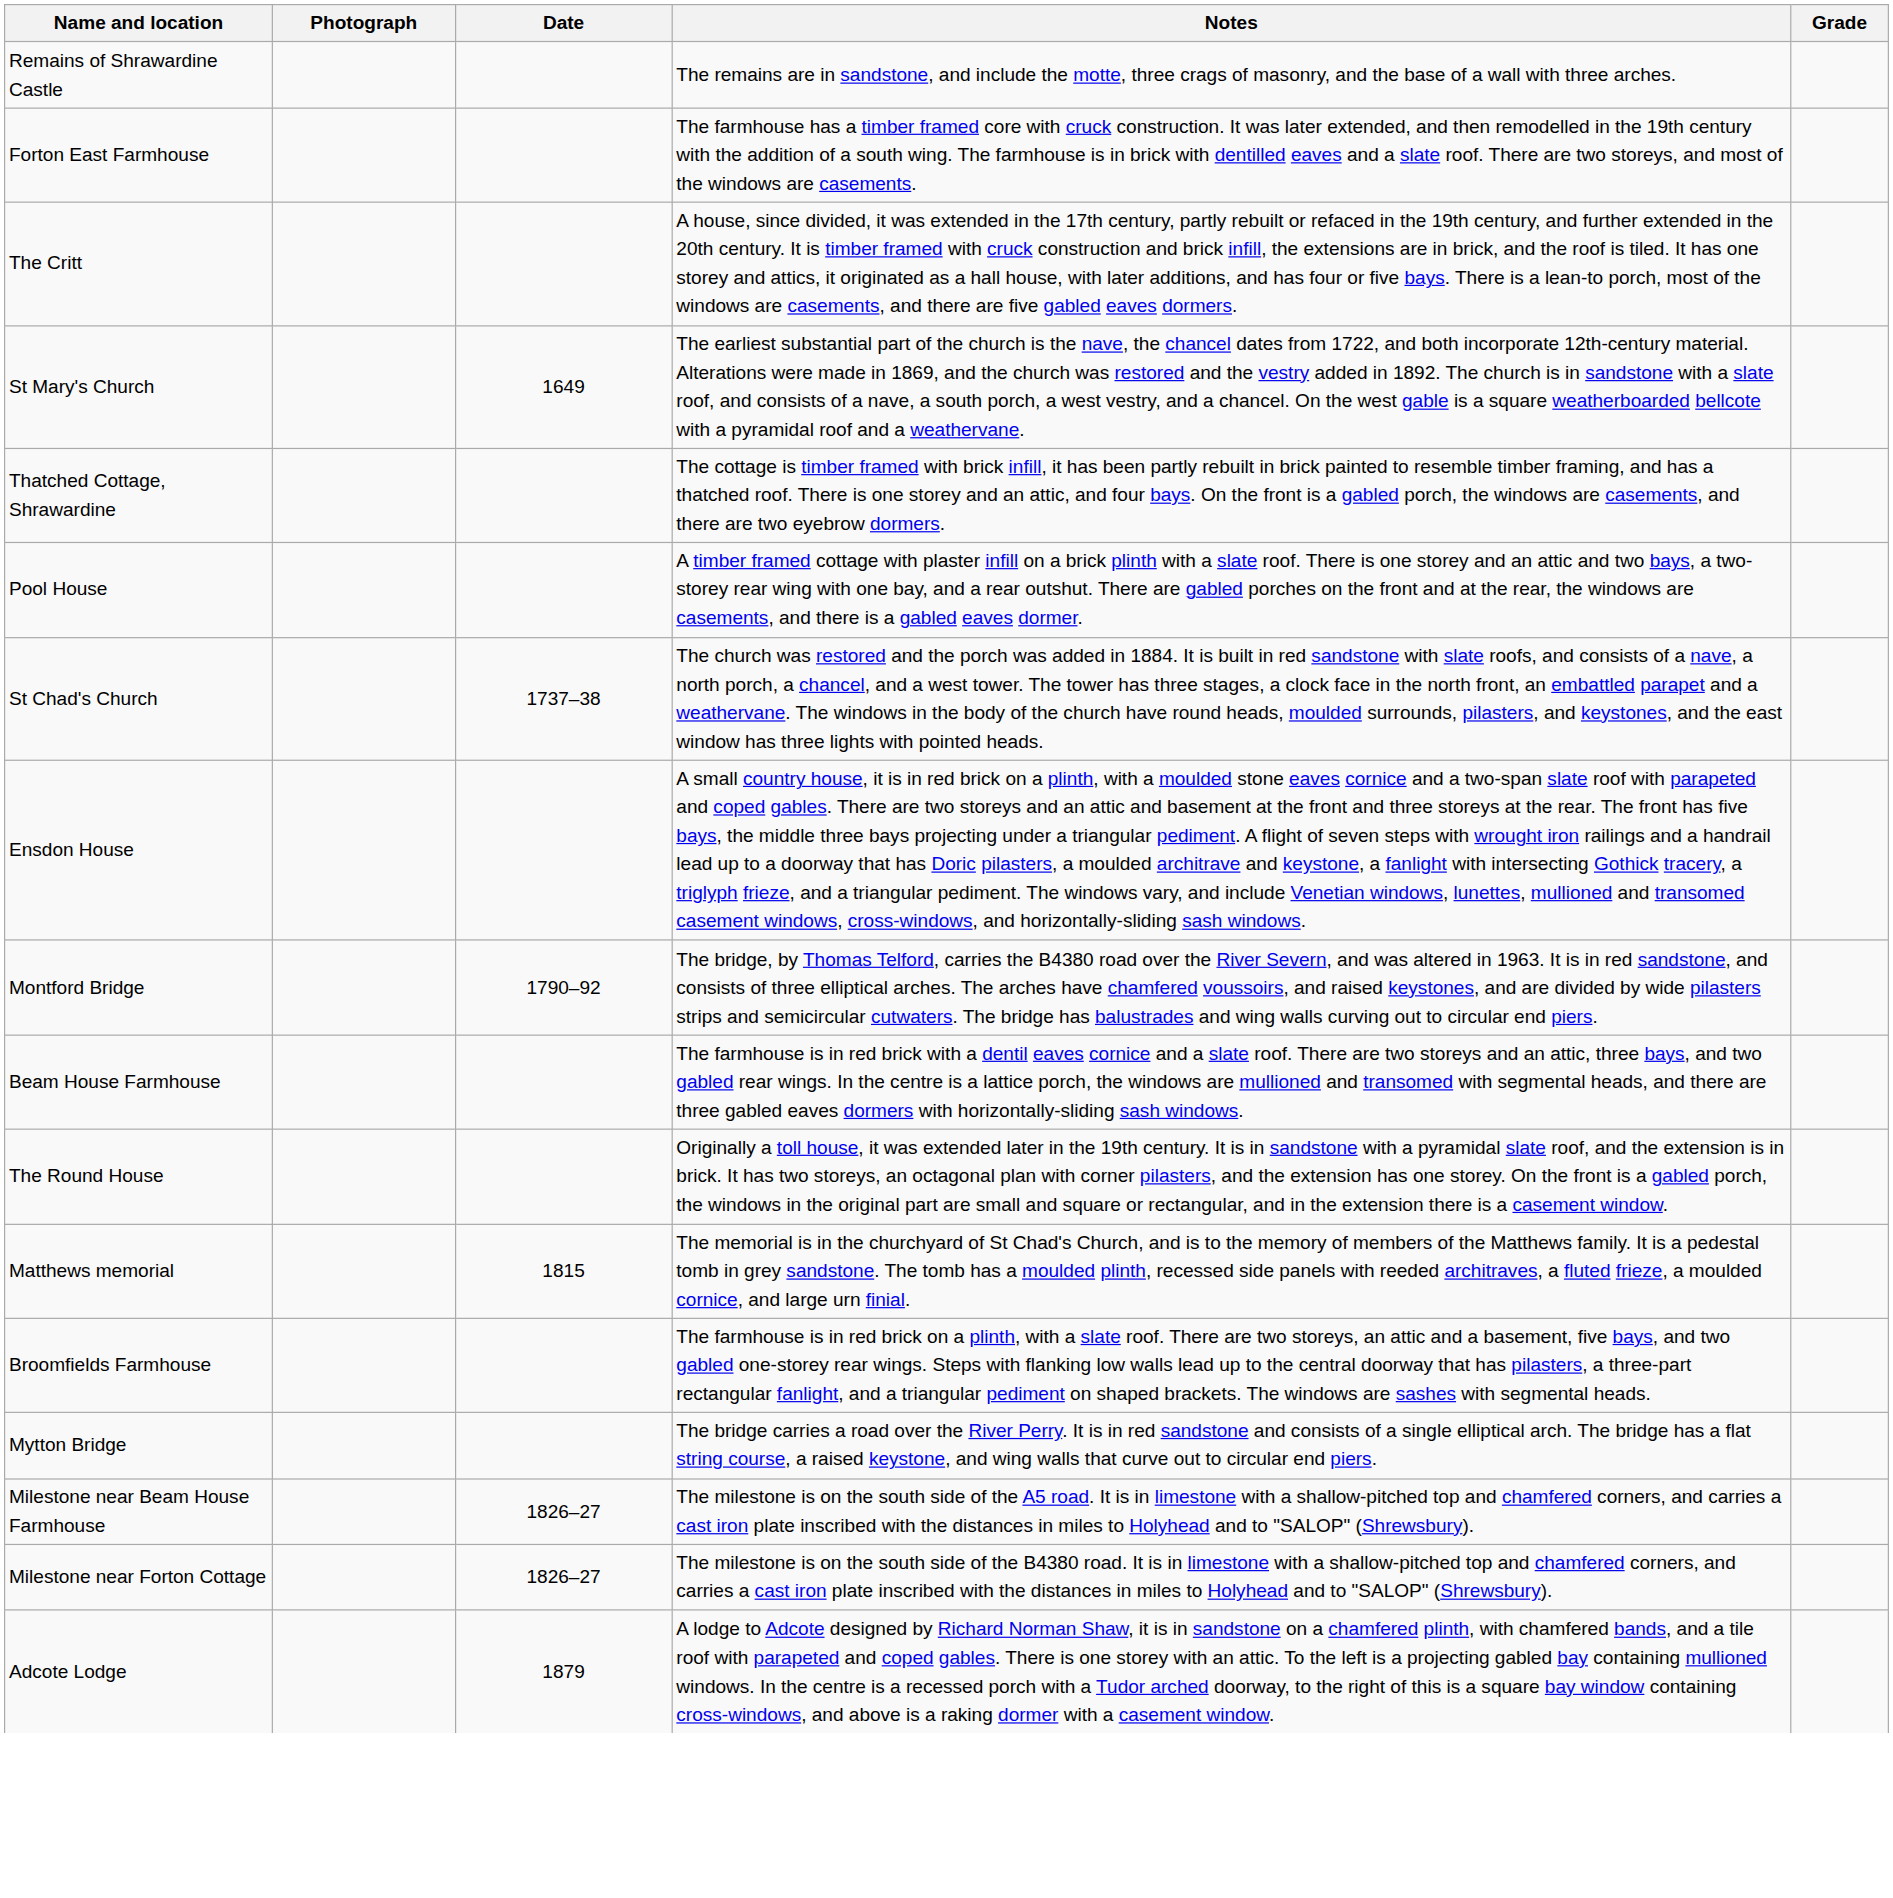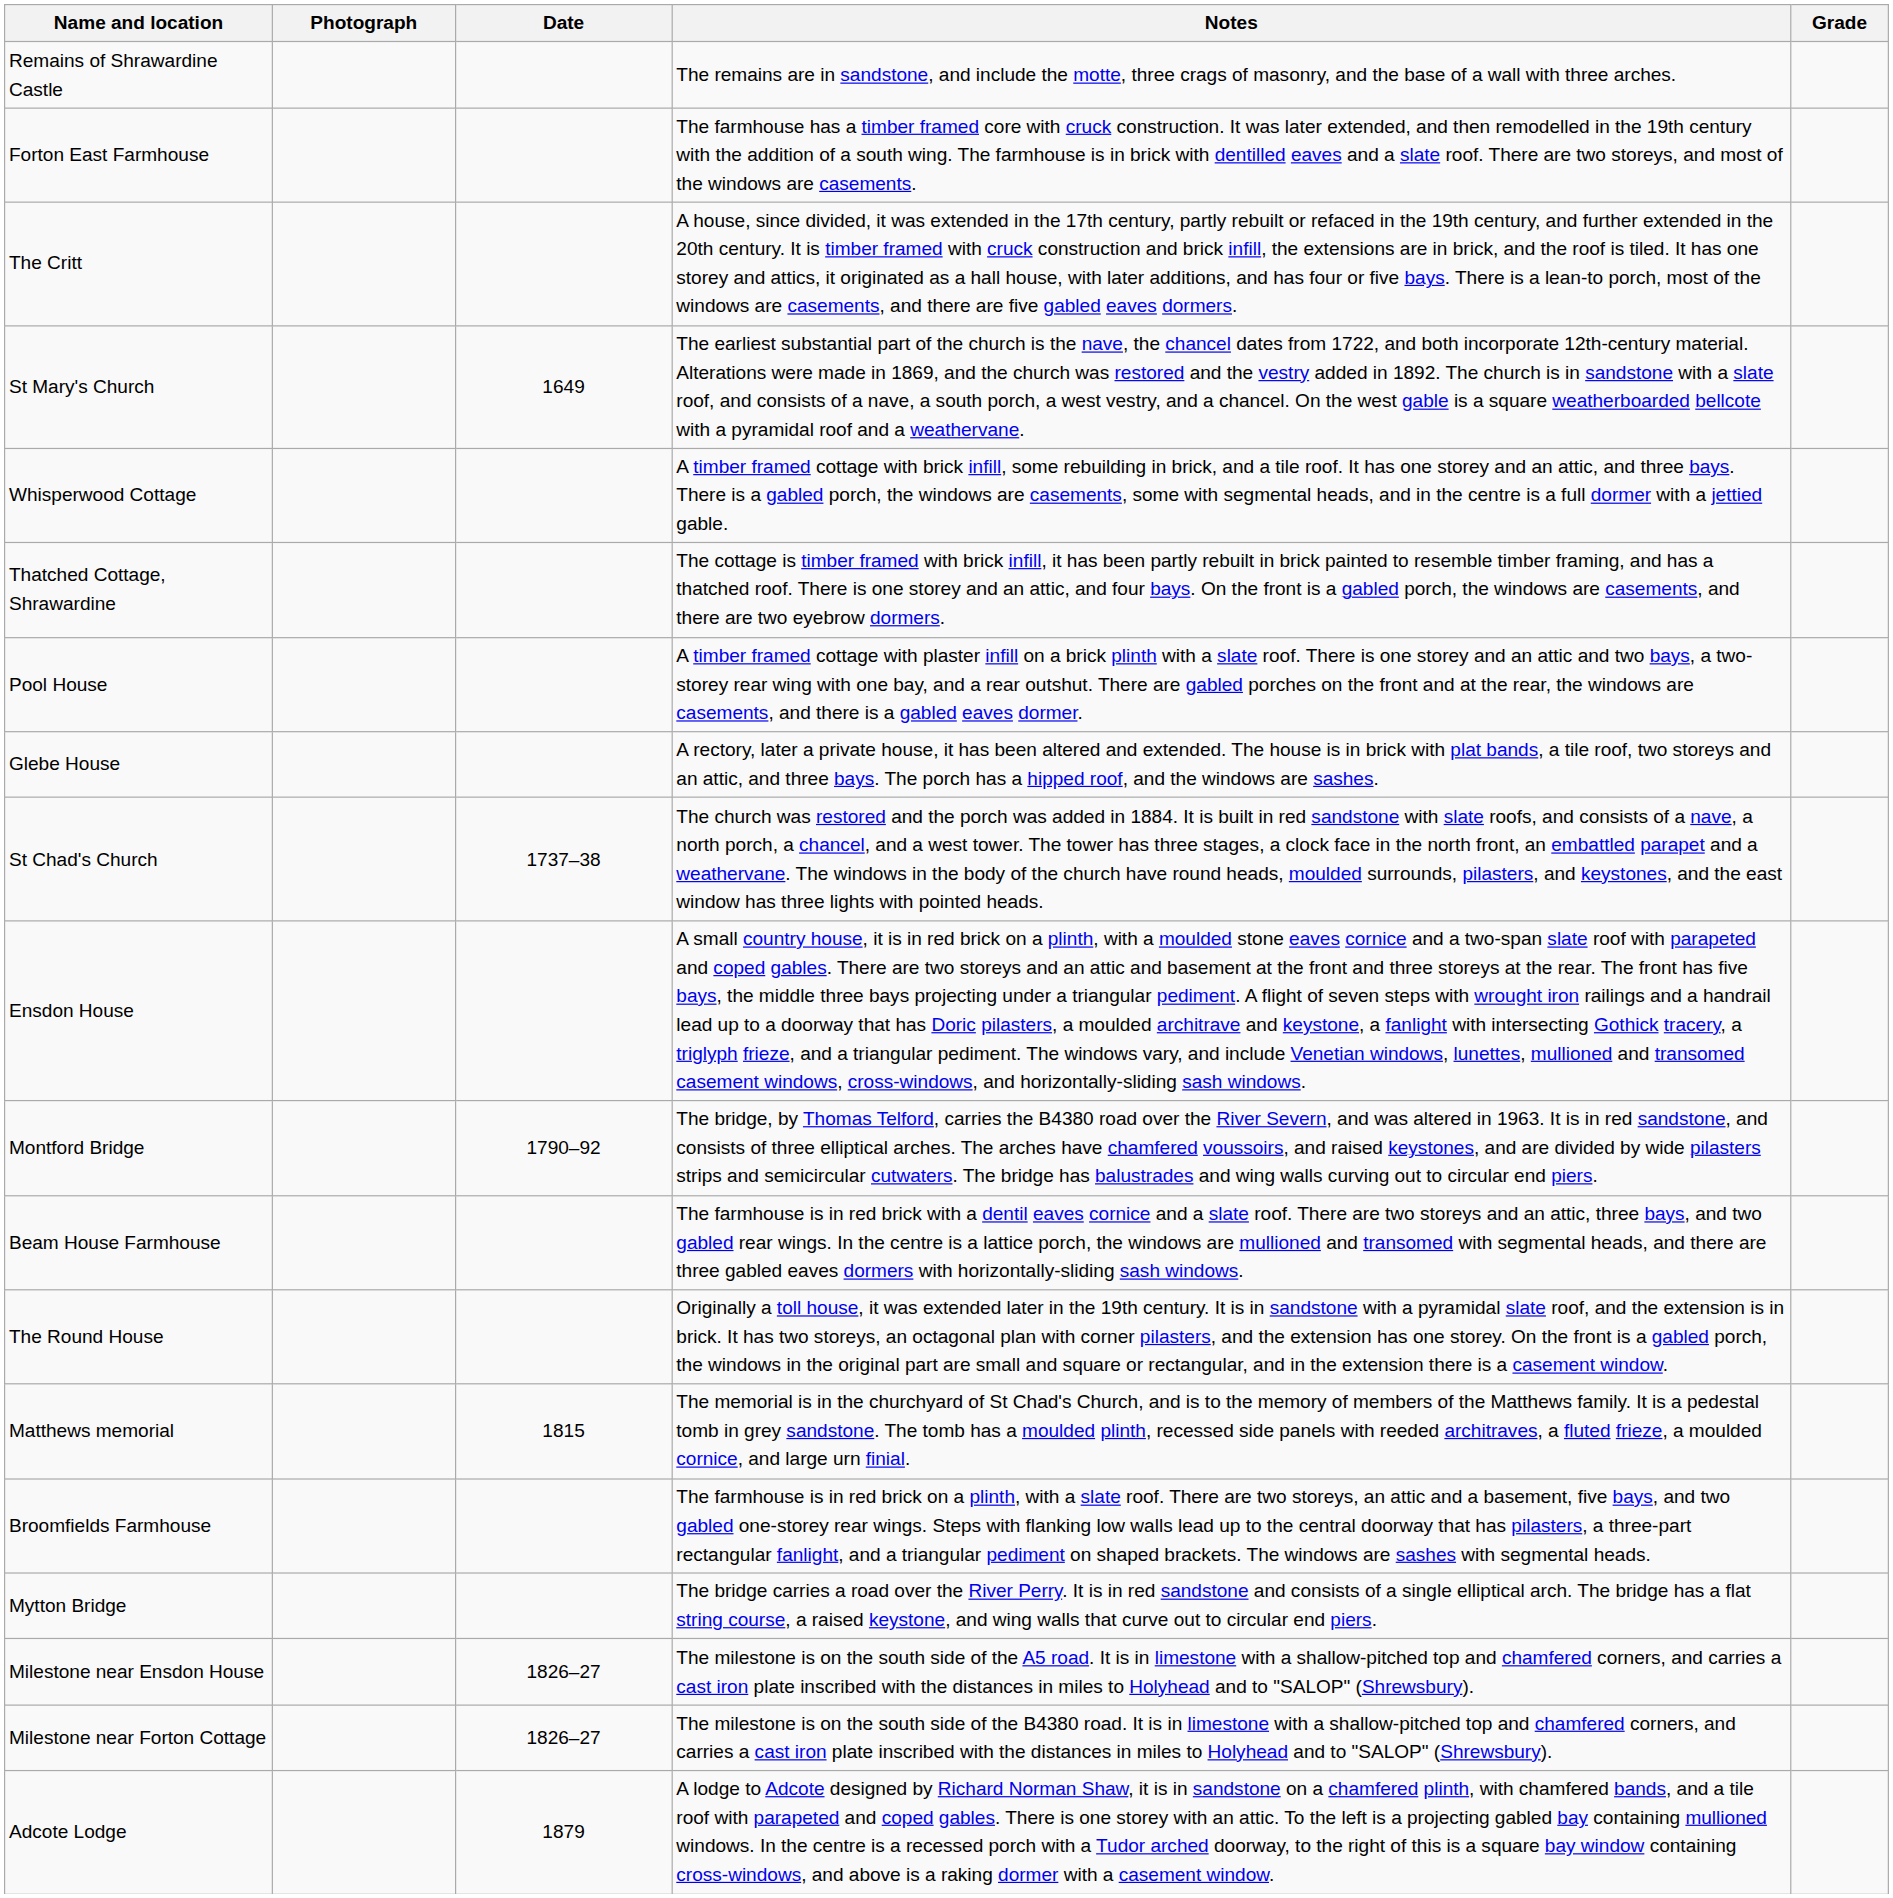+ row: Whisperwood Cottage | A timber framed cottage with brick infill, some rebuilding in brick, and a tile roof. It has one storey and an attic, and three bays. There is a gabled porch, the windows are casements, some with segmental heads, and in the centre is a full dormer with a jettied gable.
+ row: Glebe House | A rectory, later a private house, it has been altered and extended. The house is in brick with plat bands, a tile roof, two storeys and an attic, and three bays. The porch has a hipped roof, and the windows are sashes.
- row: Milestone near Beam House Farmhouse | 1826–27 | The milestone is on the south side of the A5 road. It is in limestone with a shallow-pitched top and chamfered corners, and carries a cast iron plate inscribed with the distances in miles to Holyhead and to "SALOP" (Shrewsbury).
+ row: Milestone near Ensdon House | 1826–27 | The milestone is on the south side of the A5 road. It is in limestone with a shallow-pitched top and chamfered corners, and carries a cast iron plate inscribed with the distances in miles to Holyhead and to "SALOP" (Shrewsbury).
